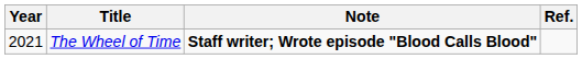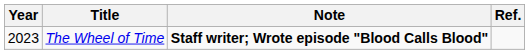The Wheel of Time | Year: 2021 -> 2023
